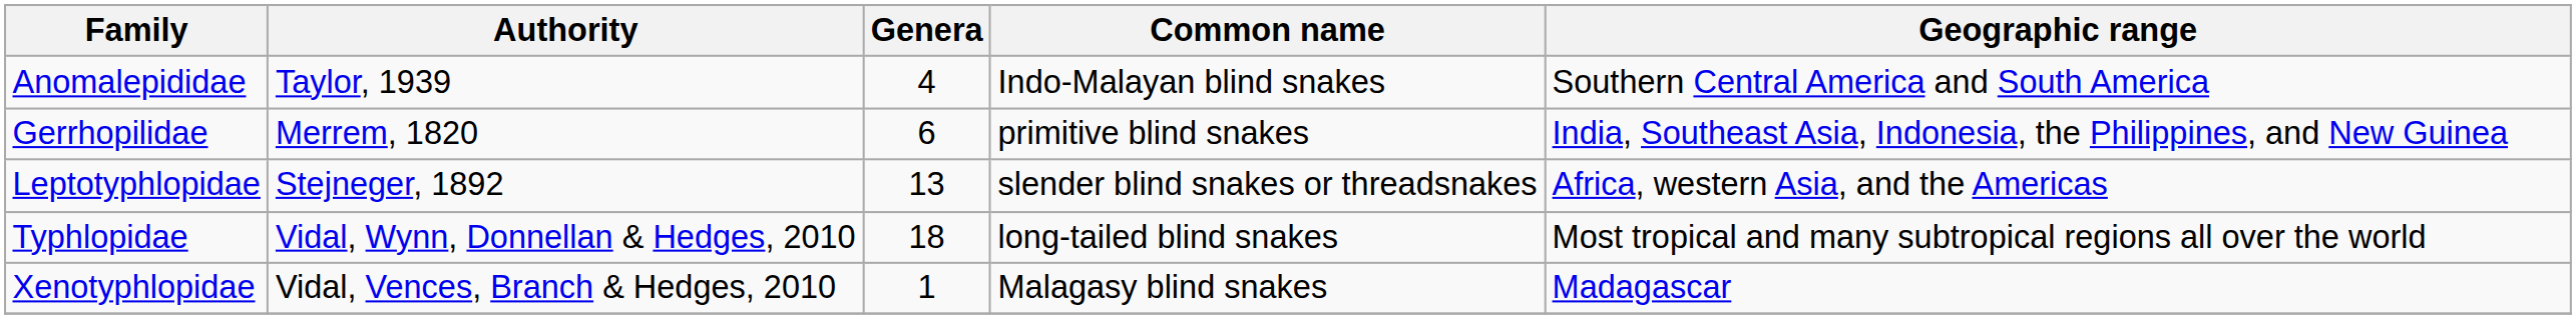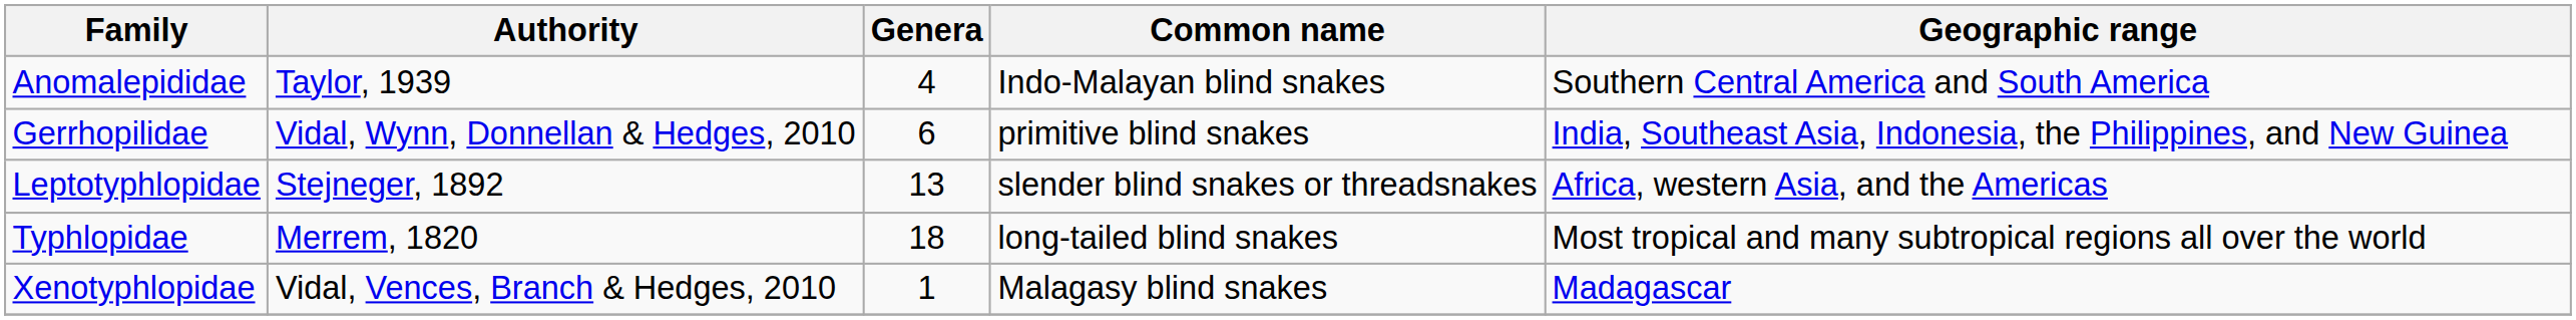Gerrhopilidae | Authority: Merrem, 1820 -> Vidal, Wynn, Donnellan & Hedges, 2010
Typhlopidae | Authority: Vidal, Wynn, Donnellan & Hedges, 2010 -> Merrem, 1820
